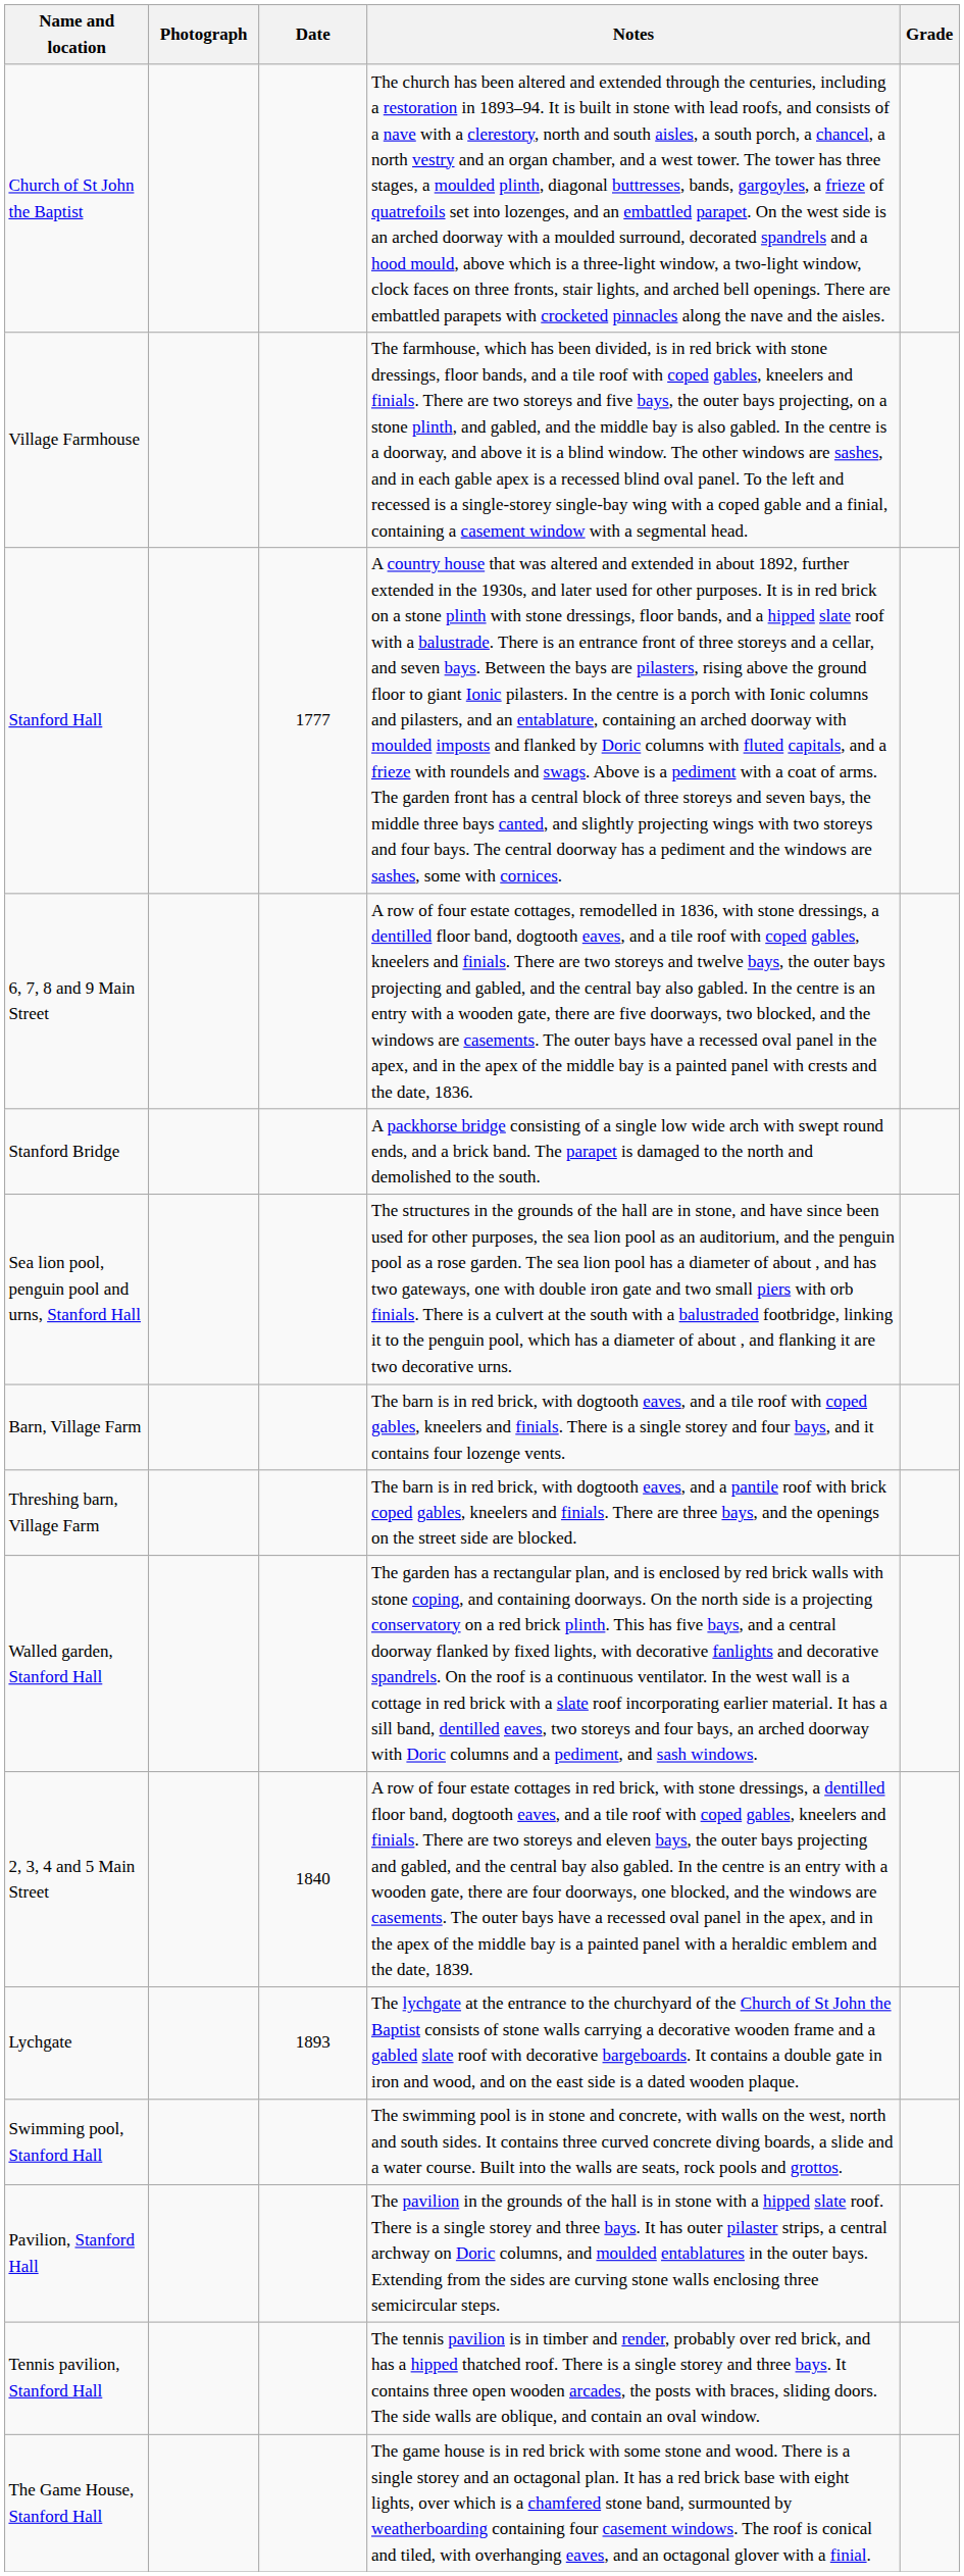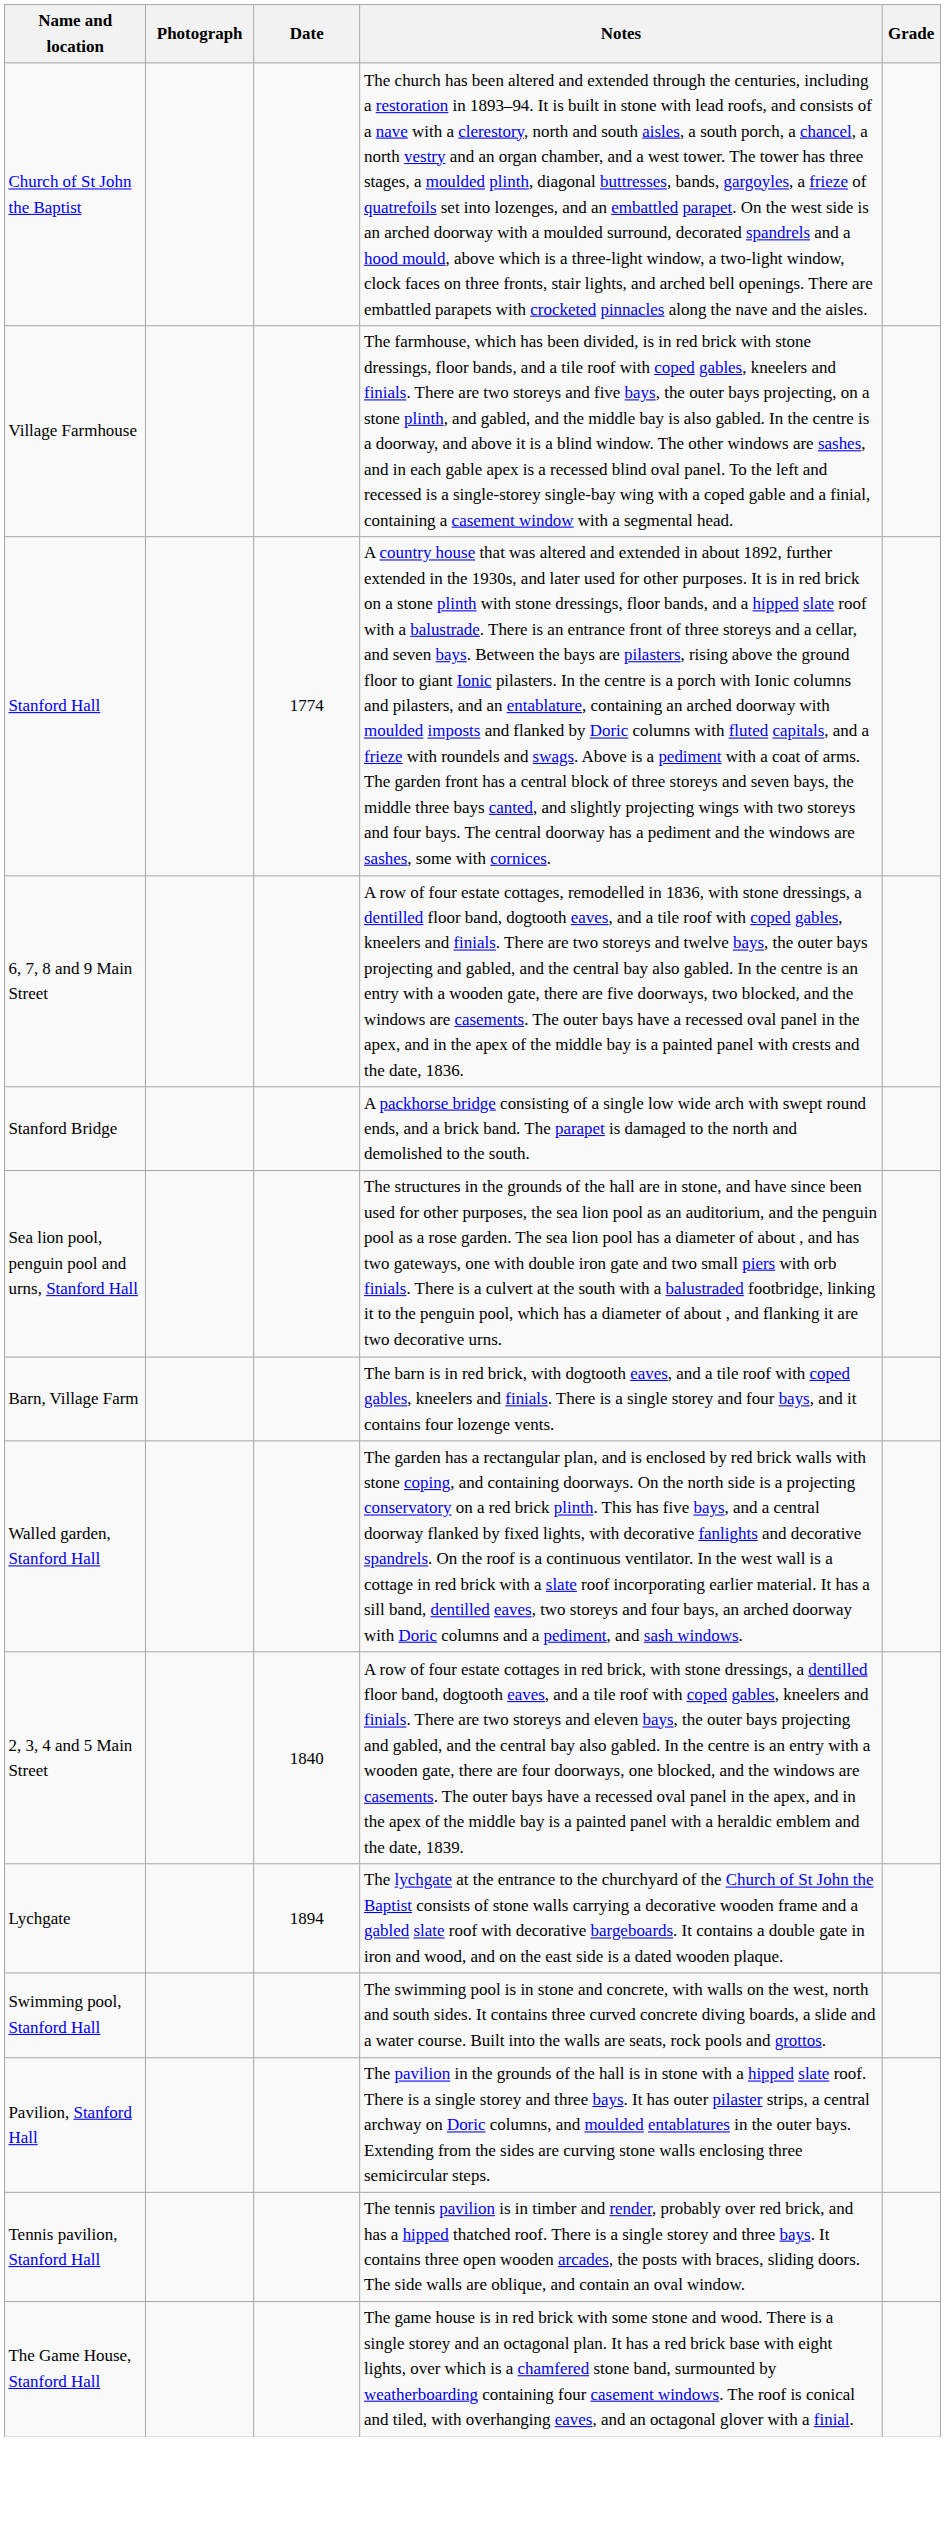Stanford Hall | Date: 1777 -> 1774
- row: Threshing barn, Village Farm | The barn is in red brick, with dogtooth eaves, and a pantile roof with brick coped gables, kneelers and finials. There are three bays, and the openings on the street side are blocked.
Lychgate | Date: 1893 -> 1894
